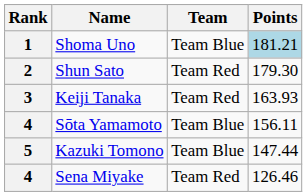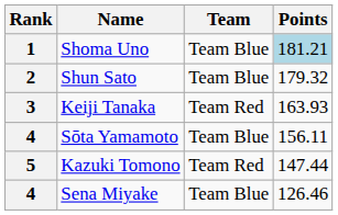Shun Sato | Team: Team Red -> Team Blue
Shun Sato | Points: 179.30 -> 179.32
Kazuki Tomono | Team: Team Blue -> Team Red
Sena Miyake | Team: Team Red -> Team Blue
